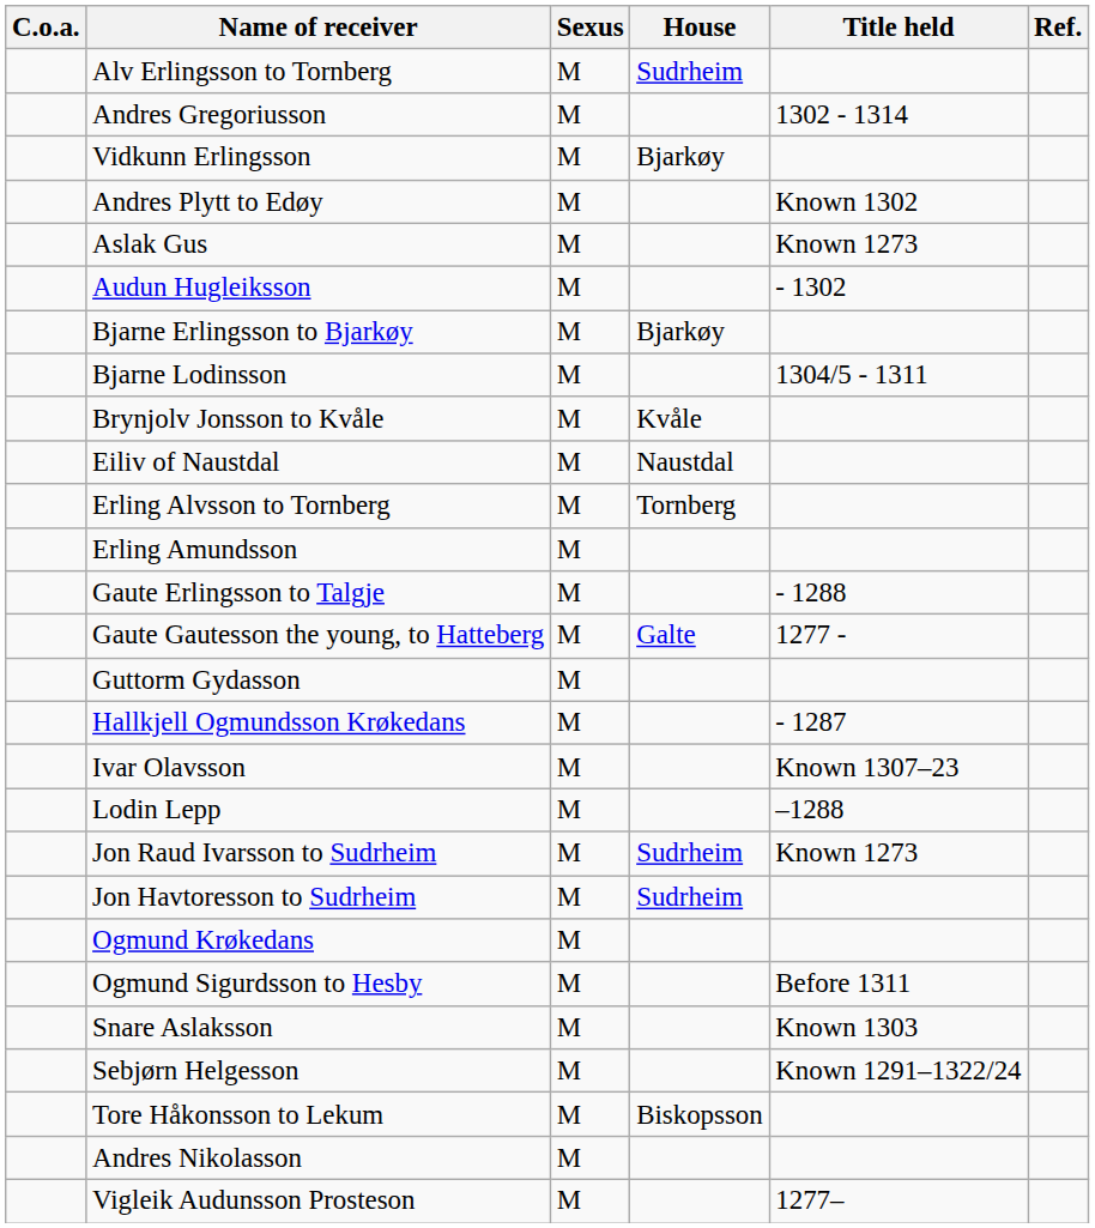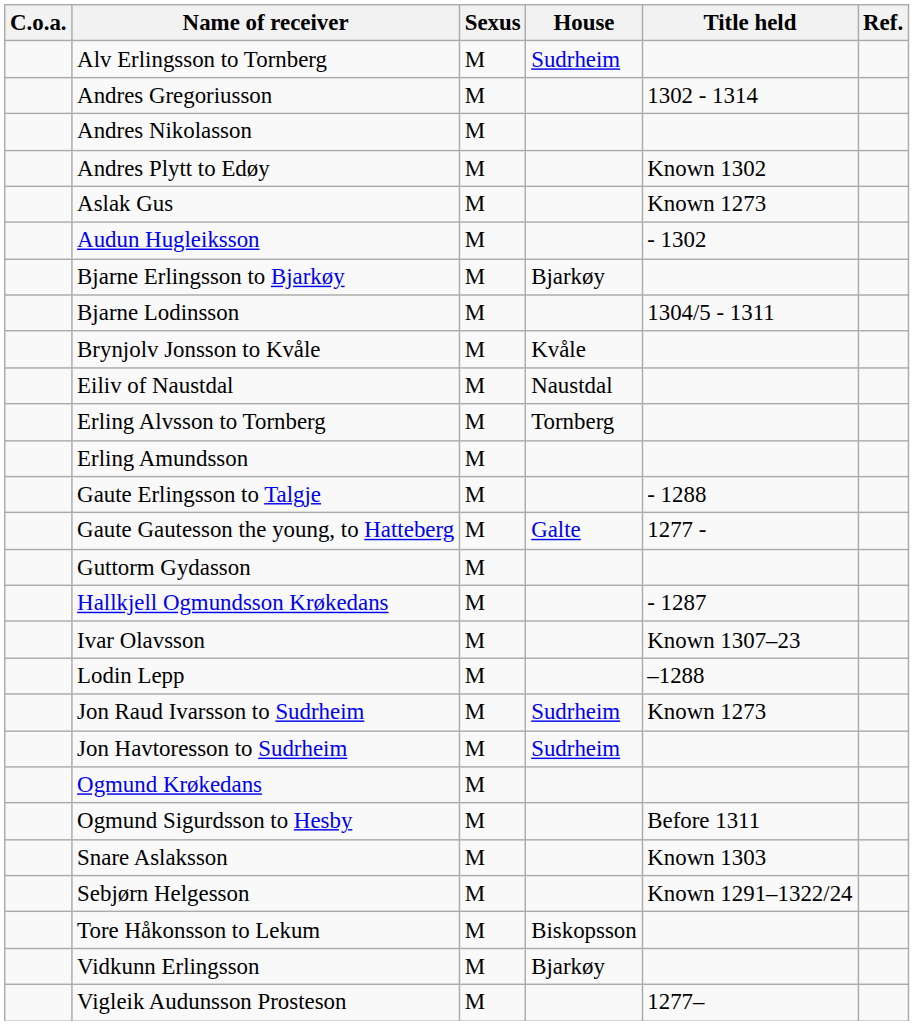rows swapped: Andres Nikolasson <-> Vidkunn Erlingsson
